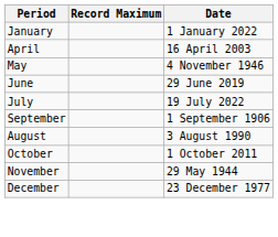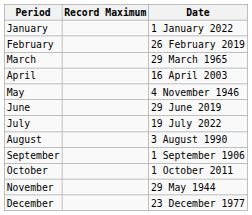+ row: February | 26 February 2019
+ row: March | 29 March 1965
rows swapped: August <-> September
